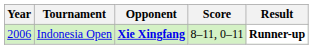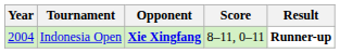Indonesia Open | Year: 2006 -> 2004
